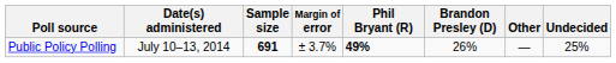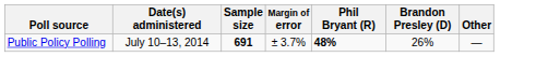- column: Undecided | 25%
Public Policy Polling | Phil Bryant (R): 49% -> 48%
